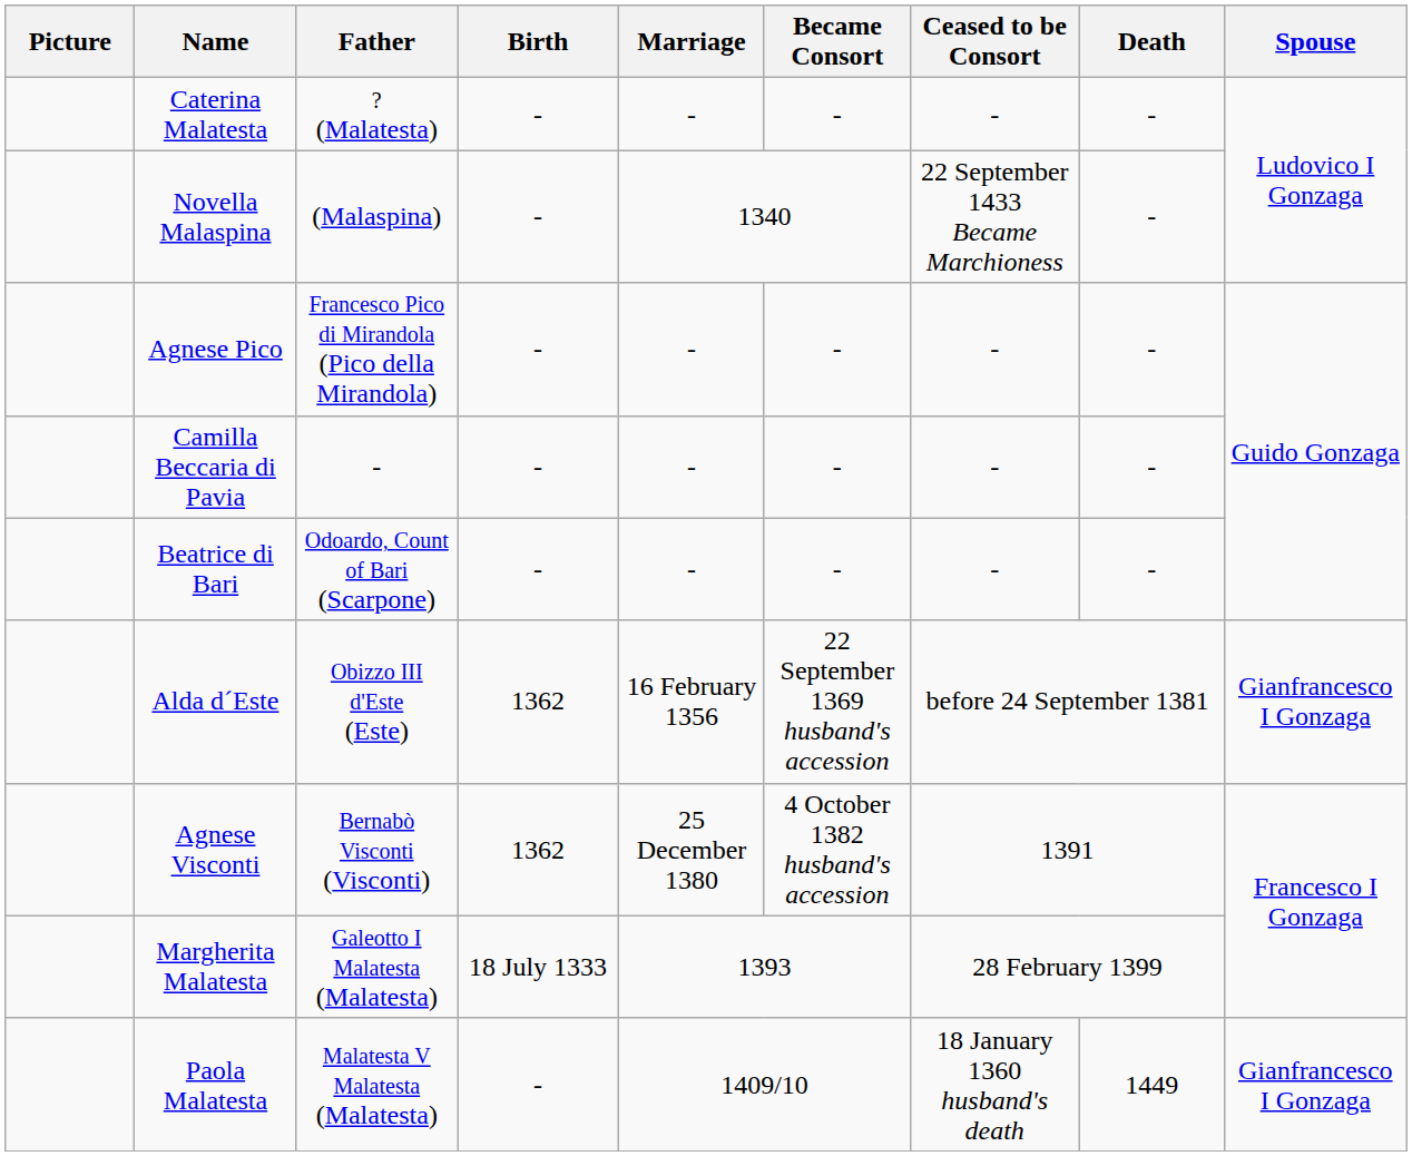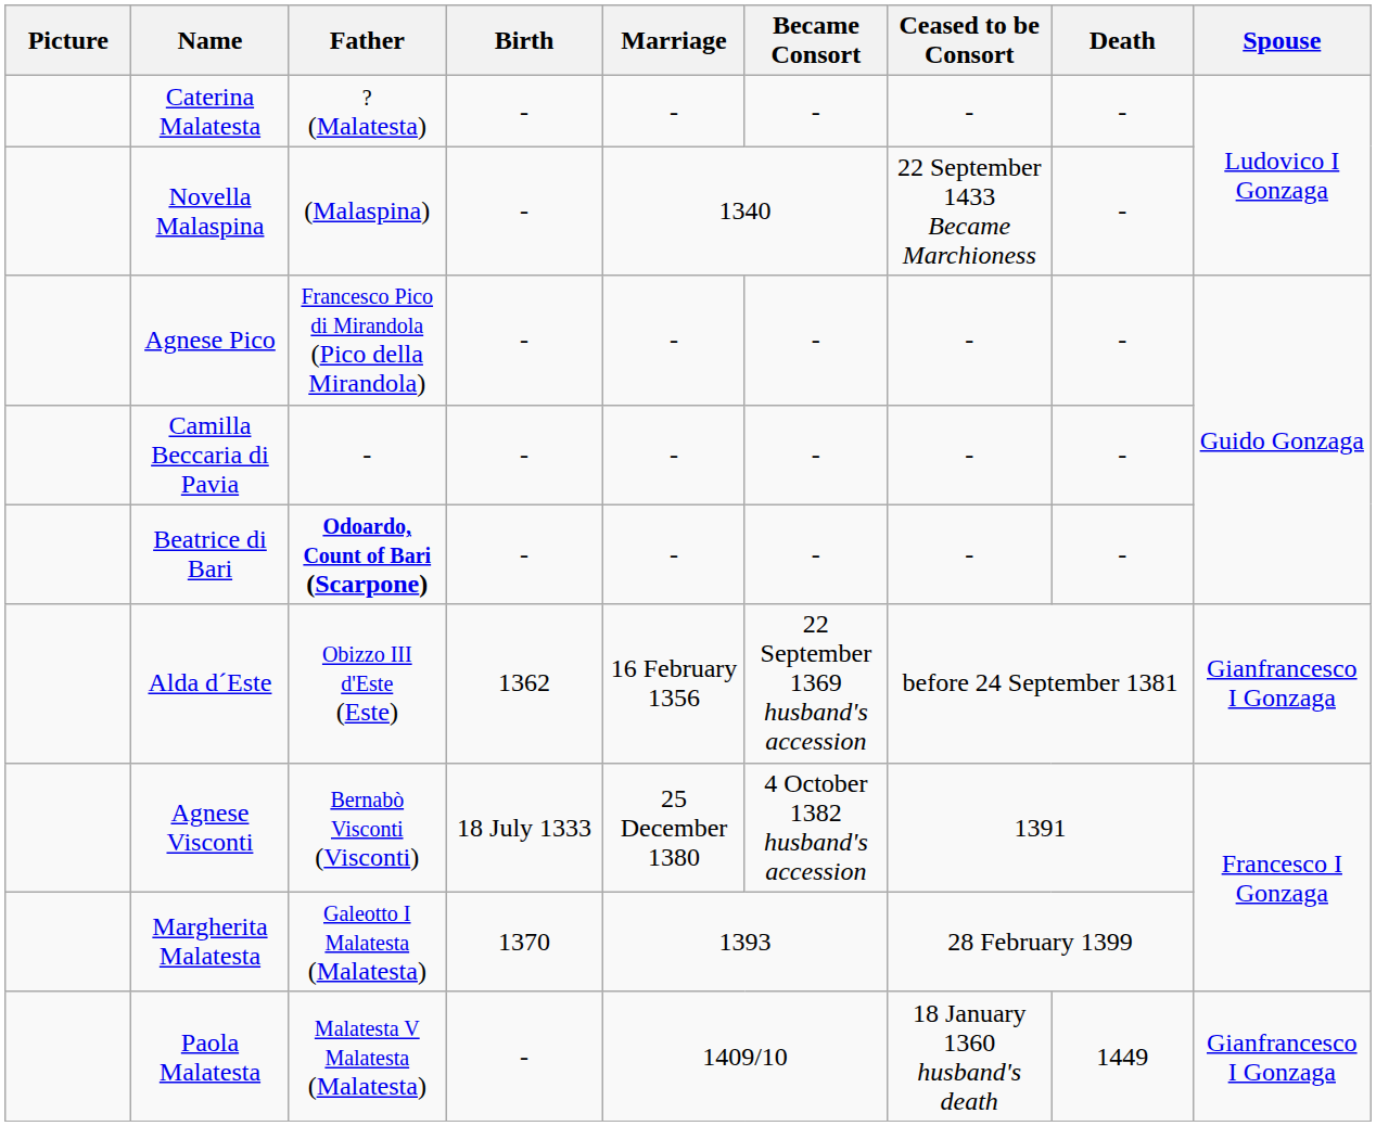Beatrice di Bari | Father: normal -> bold
Agnese Visconti | Birth: 1362 -> 18 July 1333
Margherita Malatesta | Birth: 18 July 1333 -> 1370
